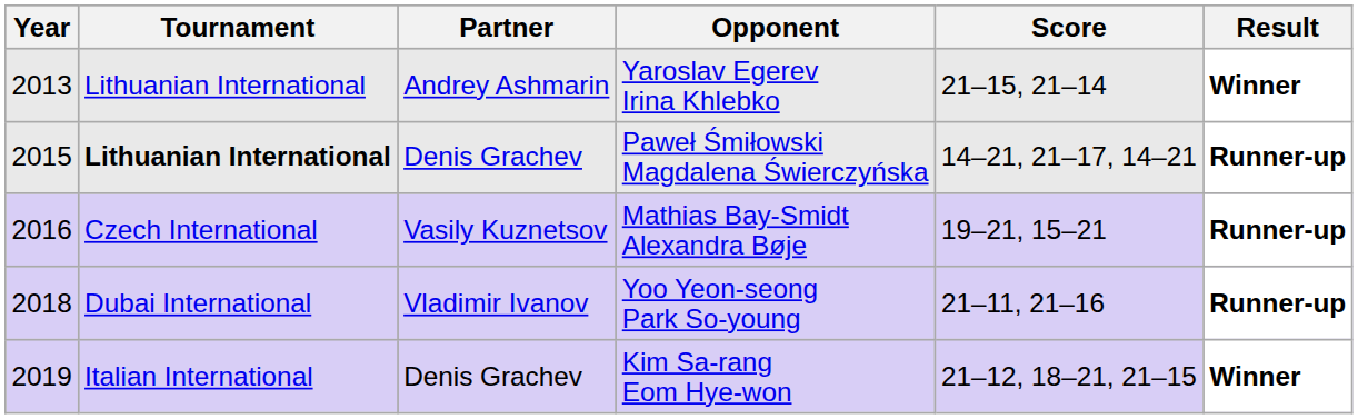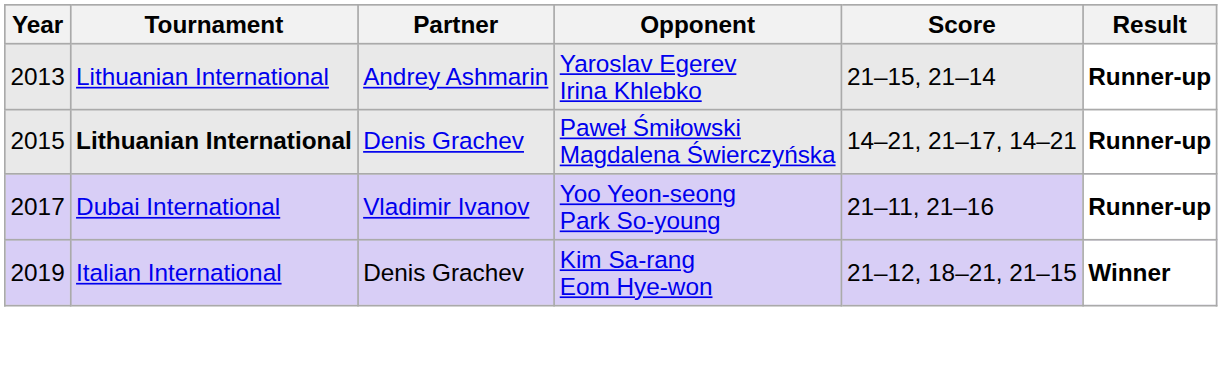Yaroslav Egerev Irina Khlebko | Result: Winner -> Runner-up
- row: 2016 | Czech International | Vasily Kuznetsov | Mathias Bay-Smidt Alexandra Bøje | 19–21, 15–21 | Runner-up
Yoo Yeon-seong Park So-young | Year: 2018 -> 2017
